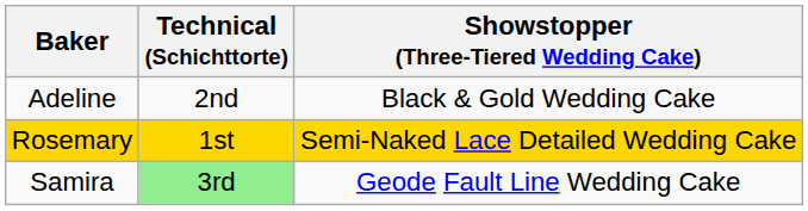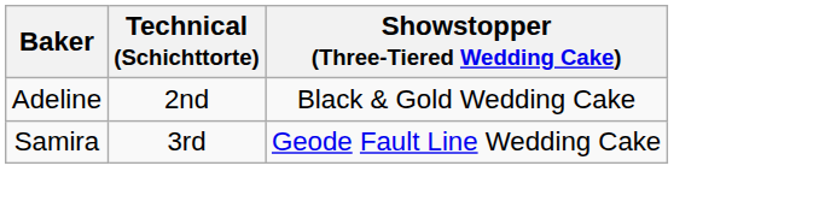- row: Rosemary | 1st | Semi-Naked Lace Detailed Wedding Cake
Samira | Technical (Schichttorte): lightgreen background -> no background
